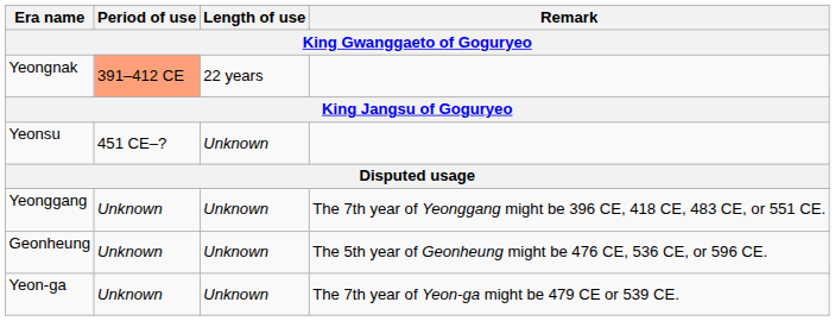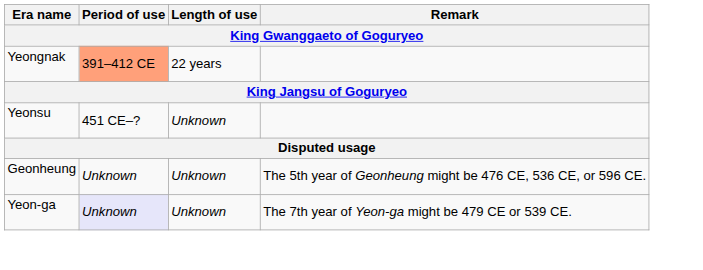- row: Yeonggang | Unknown | Unknown | The 7th year of Yeonggang might be 396 CE, 418 CE, 483 CE, or 551 CE.
Yeon-ga | Period of use: no background -> lavender background
